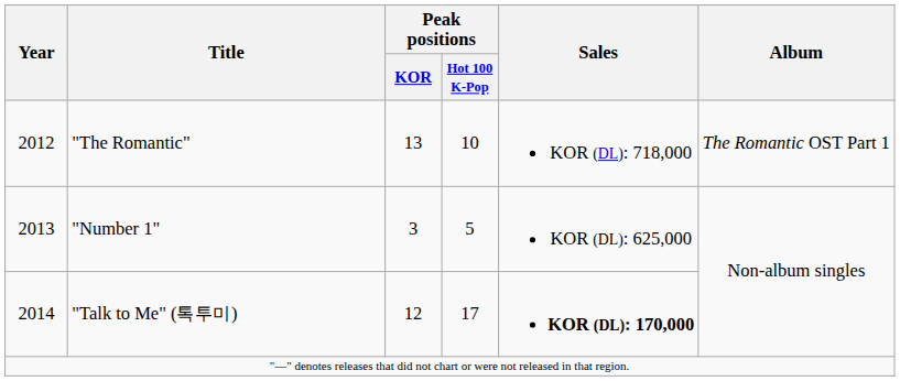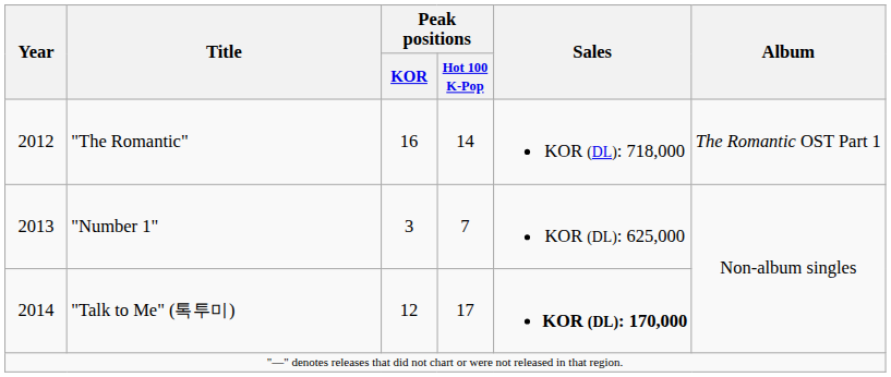"The Romantic" | Peak positions / KOR: 13 -> 16
"The Romantic" | Peak positions / Hot 100 K-Pop: 10 -> 14
"Number 1" | Peak positions / Hot 100 K-Pop: 5 -> 7
